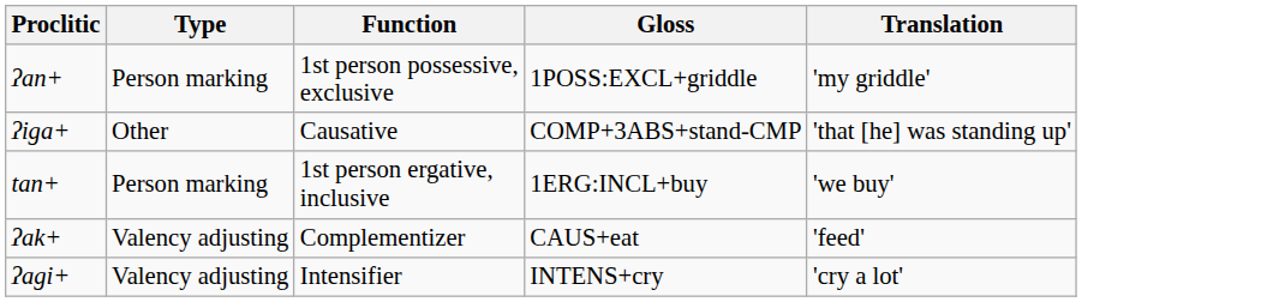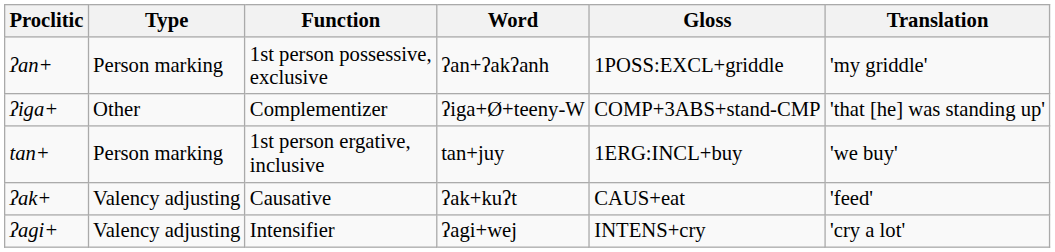+ column: Word | ʔan+ʔakʔanh | ʔiga+Ø+teeny-W | tan+juy | ʔak+kuʔt | ʔagi+wej
ʔiga+ | Function: Causative -> Complementizer
ʔak+ | Function: Complementizer -> Causative
